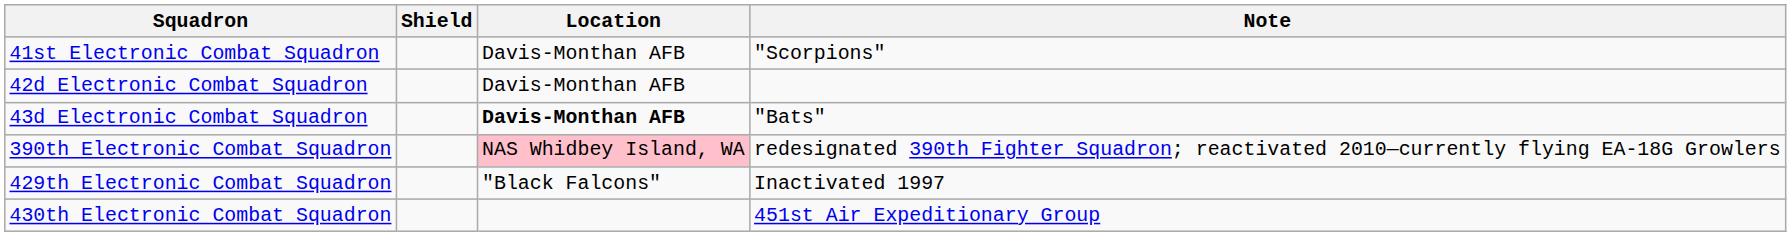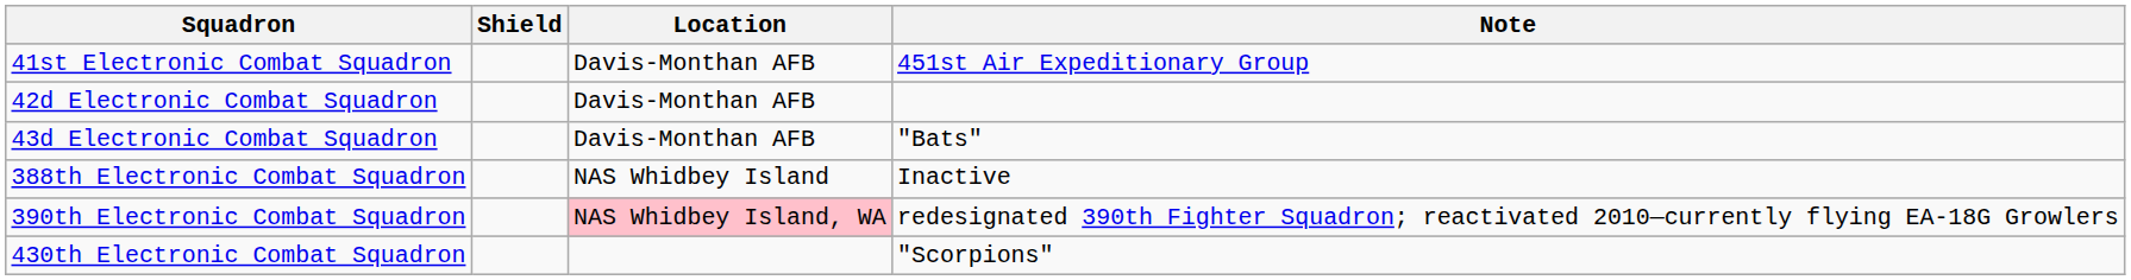41st Electronic Combat Squadron | Note: "Scorpions" -> 451st Air Expeditionary Group
43d Electronic Combat Squadron | Location: bold -> normal
+ row: 388th Electronic Combat Squadron | NAS Whidbey Island | Inactive
- row: 429th Electronic Combat Squadron | "Black Falcons" | Inactivated 1997
430th Electronic Combat Squadron | Note: 451st Air Expeditionary Group -> "Scorpions"
